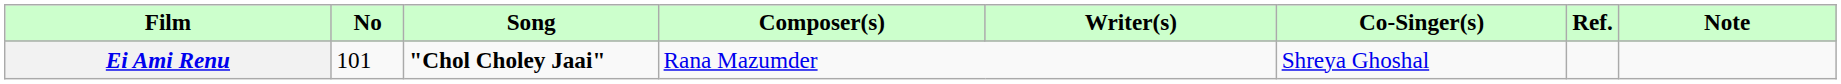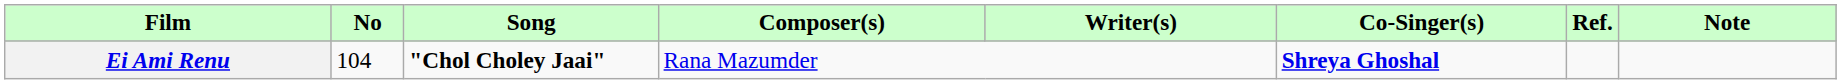Ei Ami Renu | No: 101 -> 104
Ei Ami Renu | Co-Singer(s): normal -> bold
